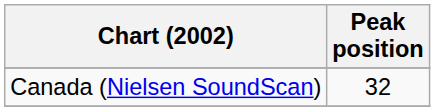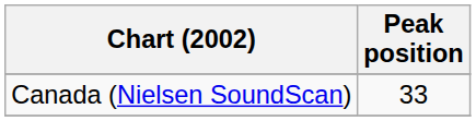Canada (Nielsen SoundScan) | Peak position: 32 -> 33
